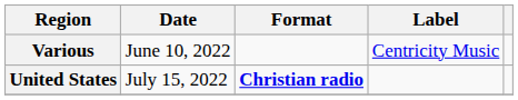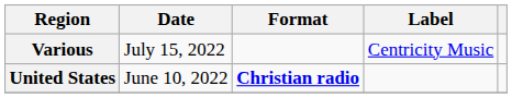Various | Date: June 10, 2022 -> July 15, 2022
United States | Date: July 15, 2022 -> June 10, 2022
